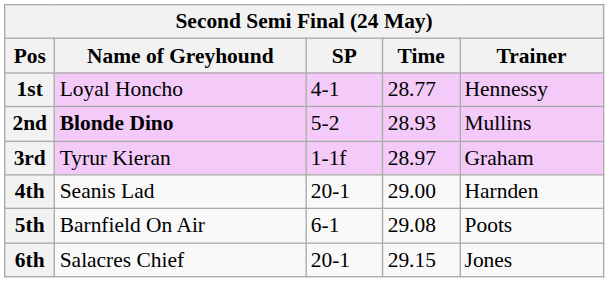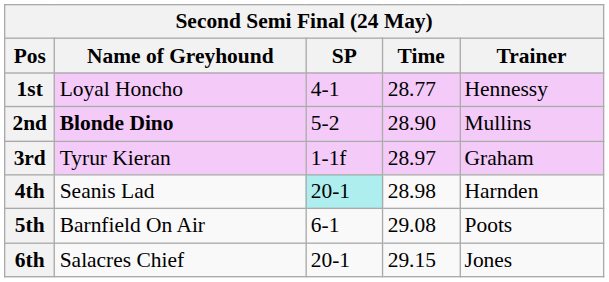2nd | Time: 28.93 -> 28.90
4th | SP: no background -> paleturquoise background
4th | Time: 29.00 -> 28.98
